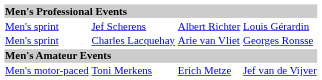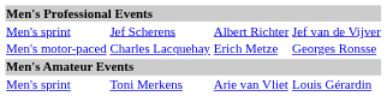Jef Scherens | column 4: Louis Gérardin -> Jef van de Vijver
Charles Lacquehay | column 1: Men's sprint -> Men's motor-paced
Charles Lacquehay | column 3: Arie van Vliet -> Erich Metze
Toni Merkens | column 1: Men's motor-paced -> Men's sprint
Toni Merkens | column 3: Erich Metze -> Arie van Vliet
Toni Merkens | column 4: Jef van de Vijver -> Louis Gérardin
